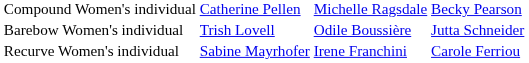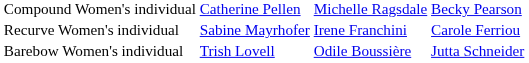rows swapped: Recurve Women's individual <-> Barebow Women's individual
